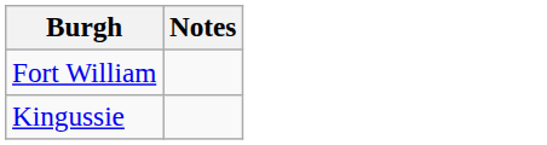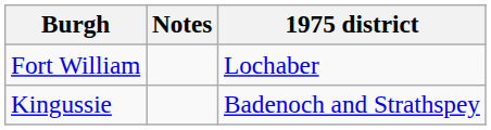+ column: 1975 district | Lochaber | Badenoch and Strathspey
